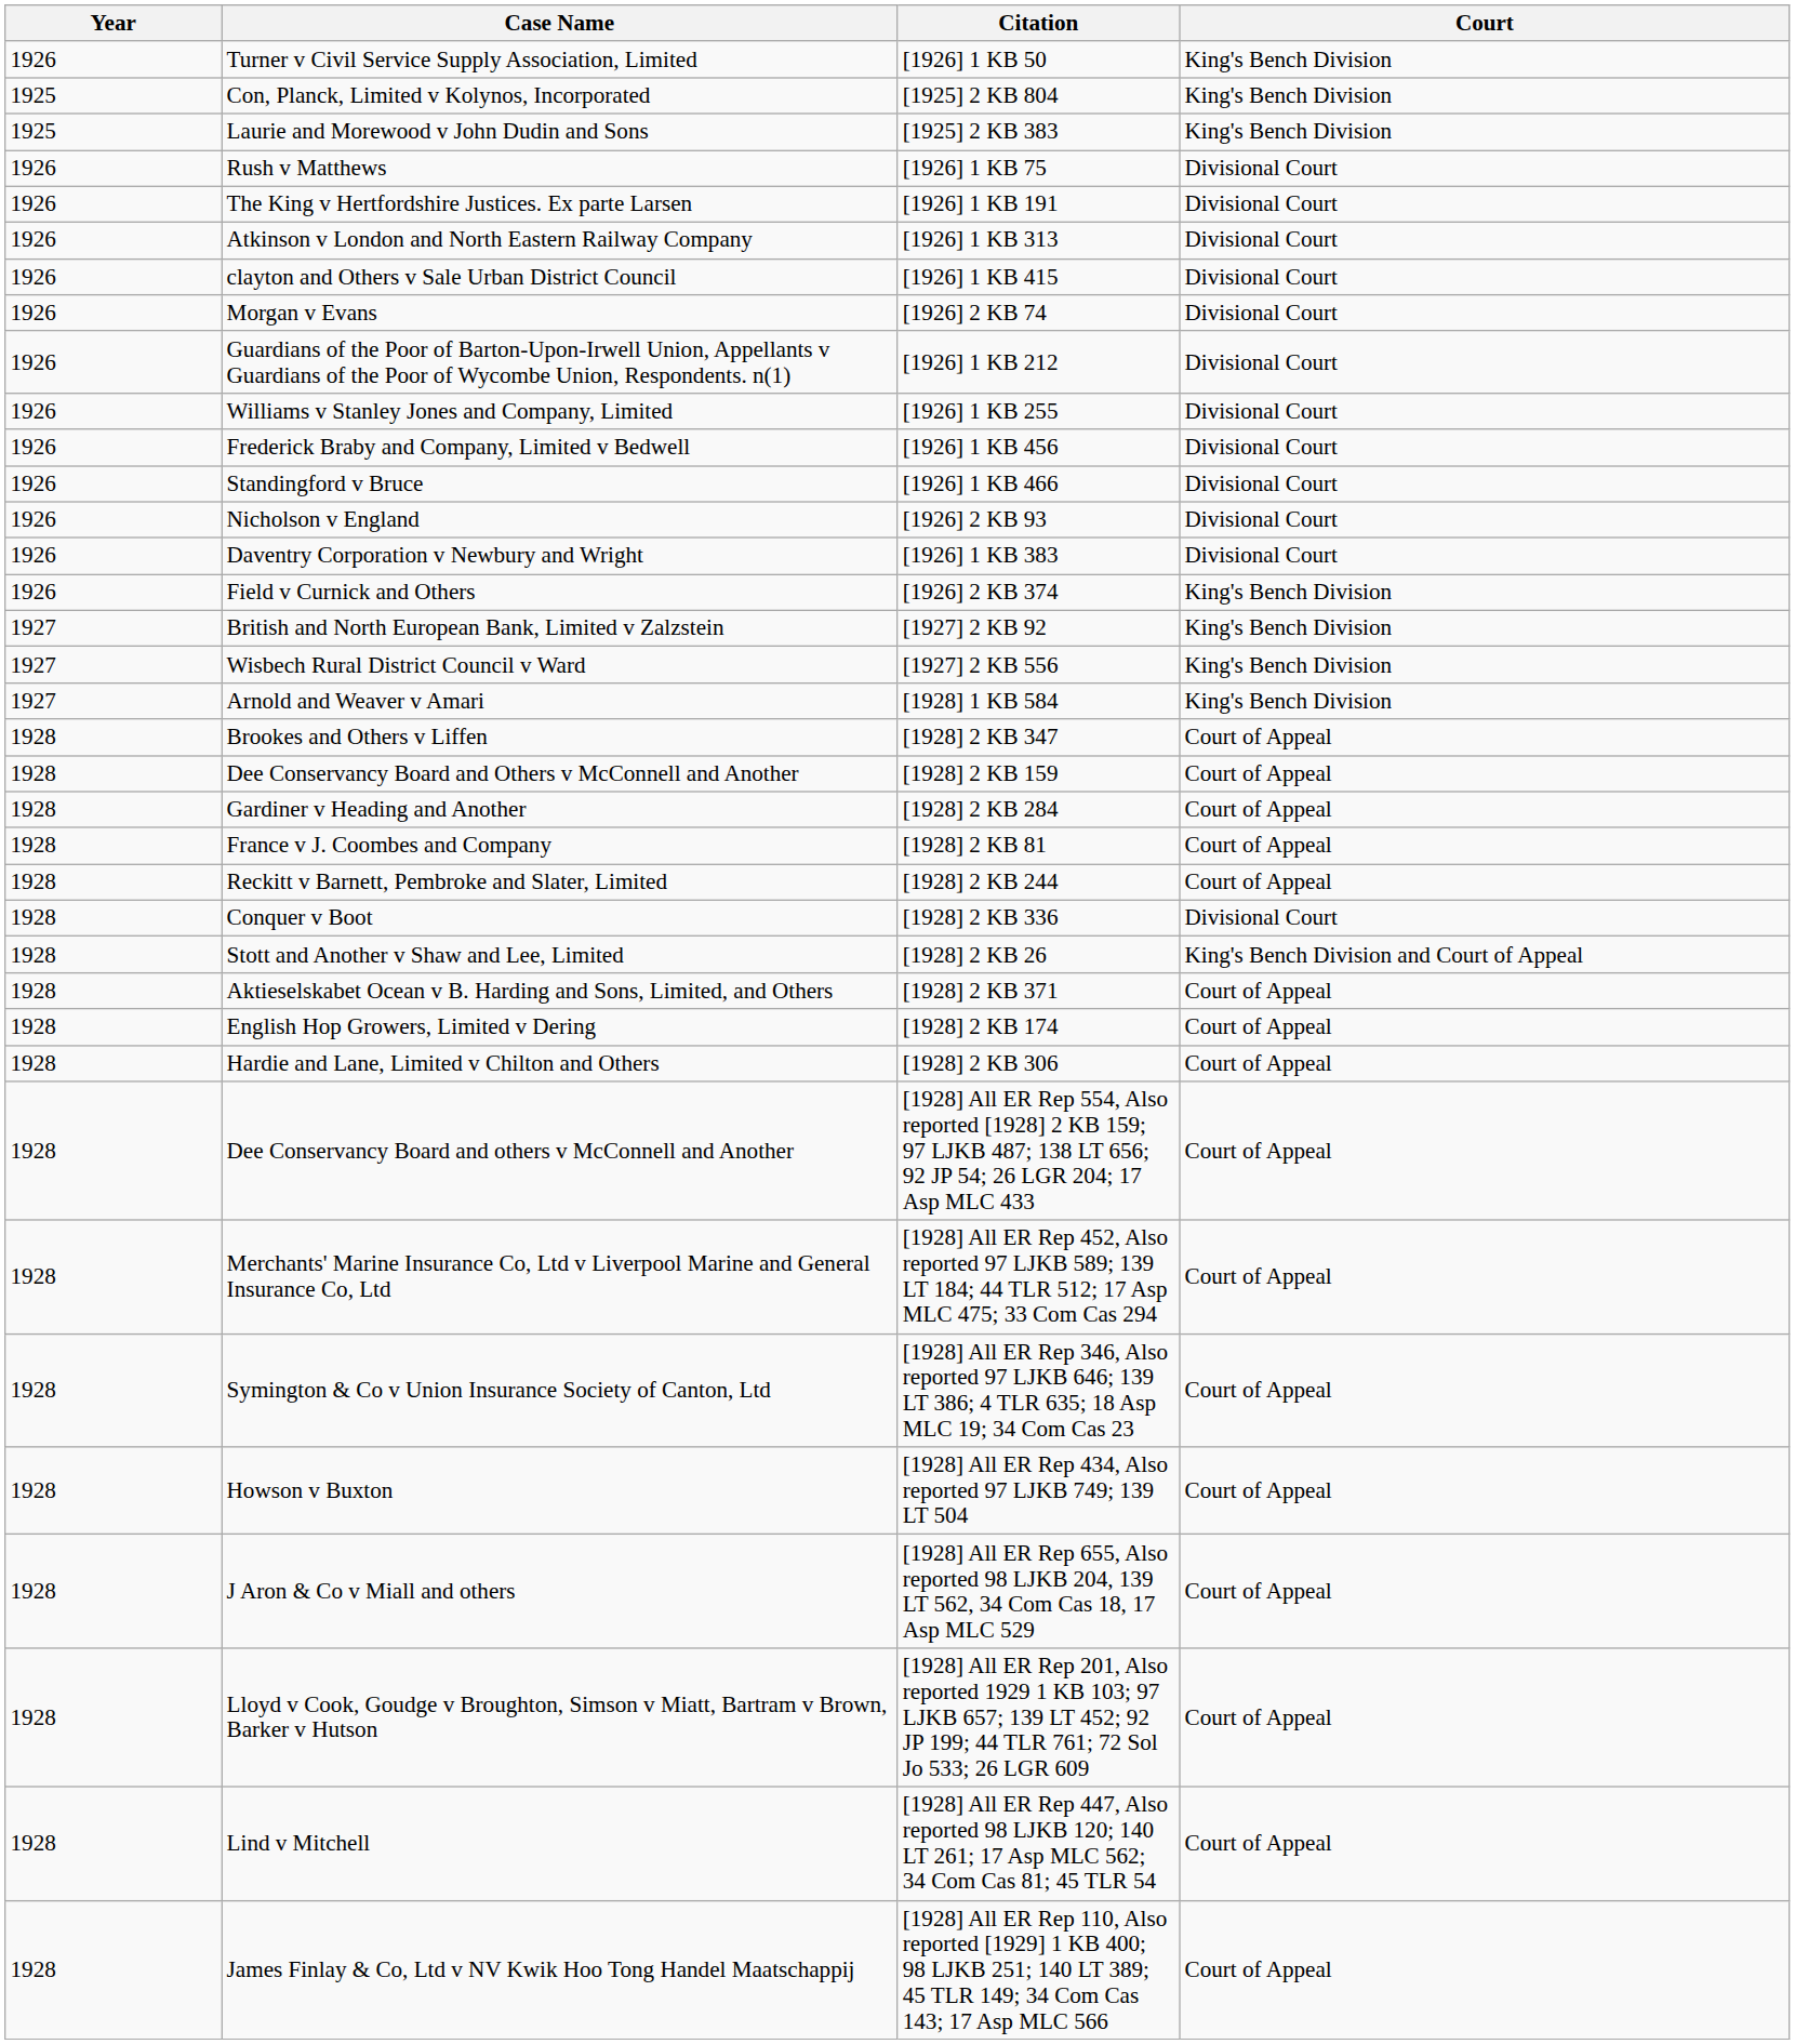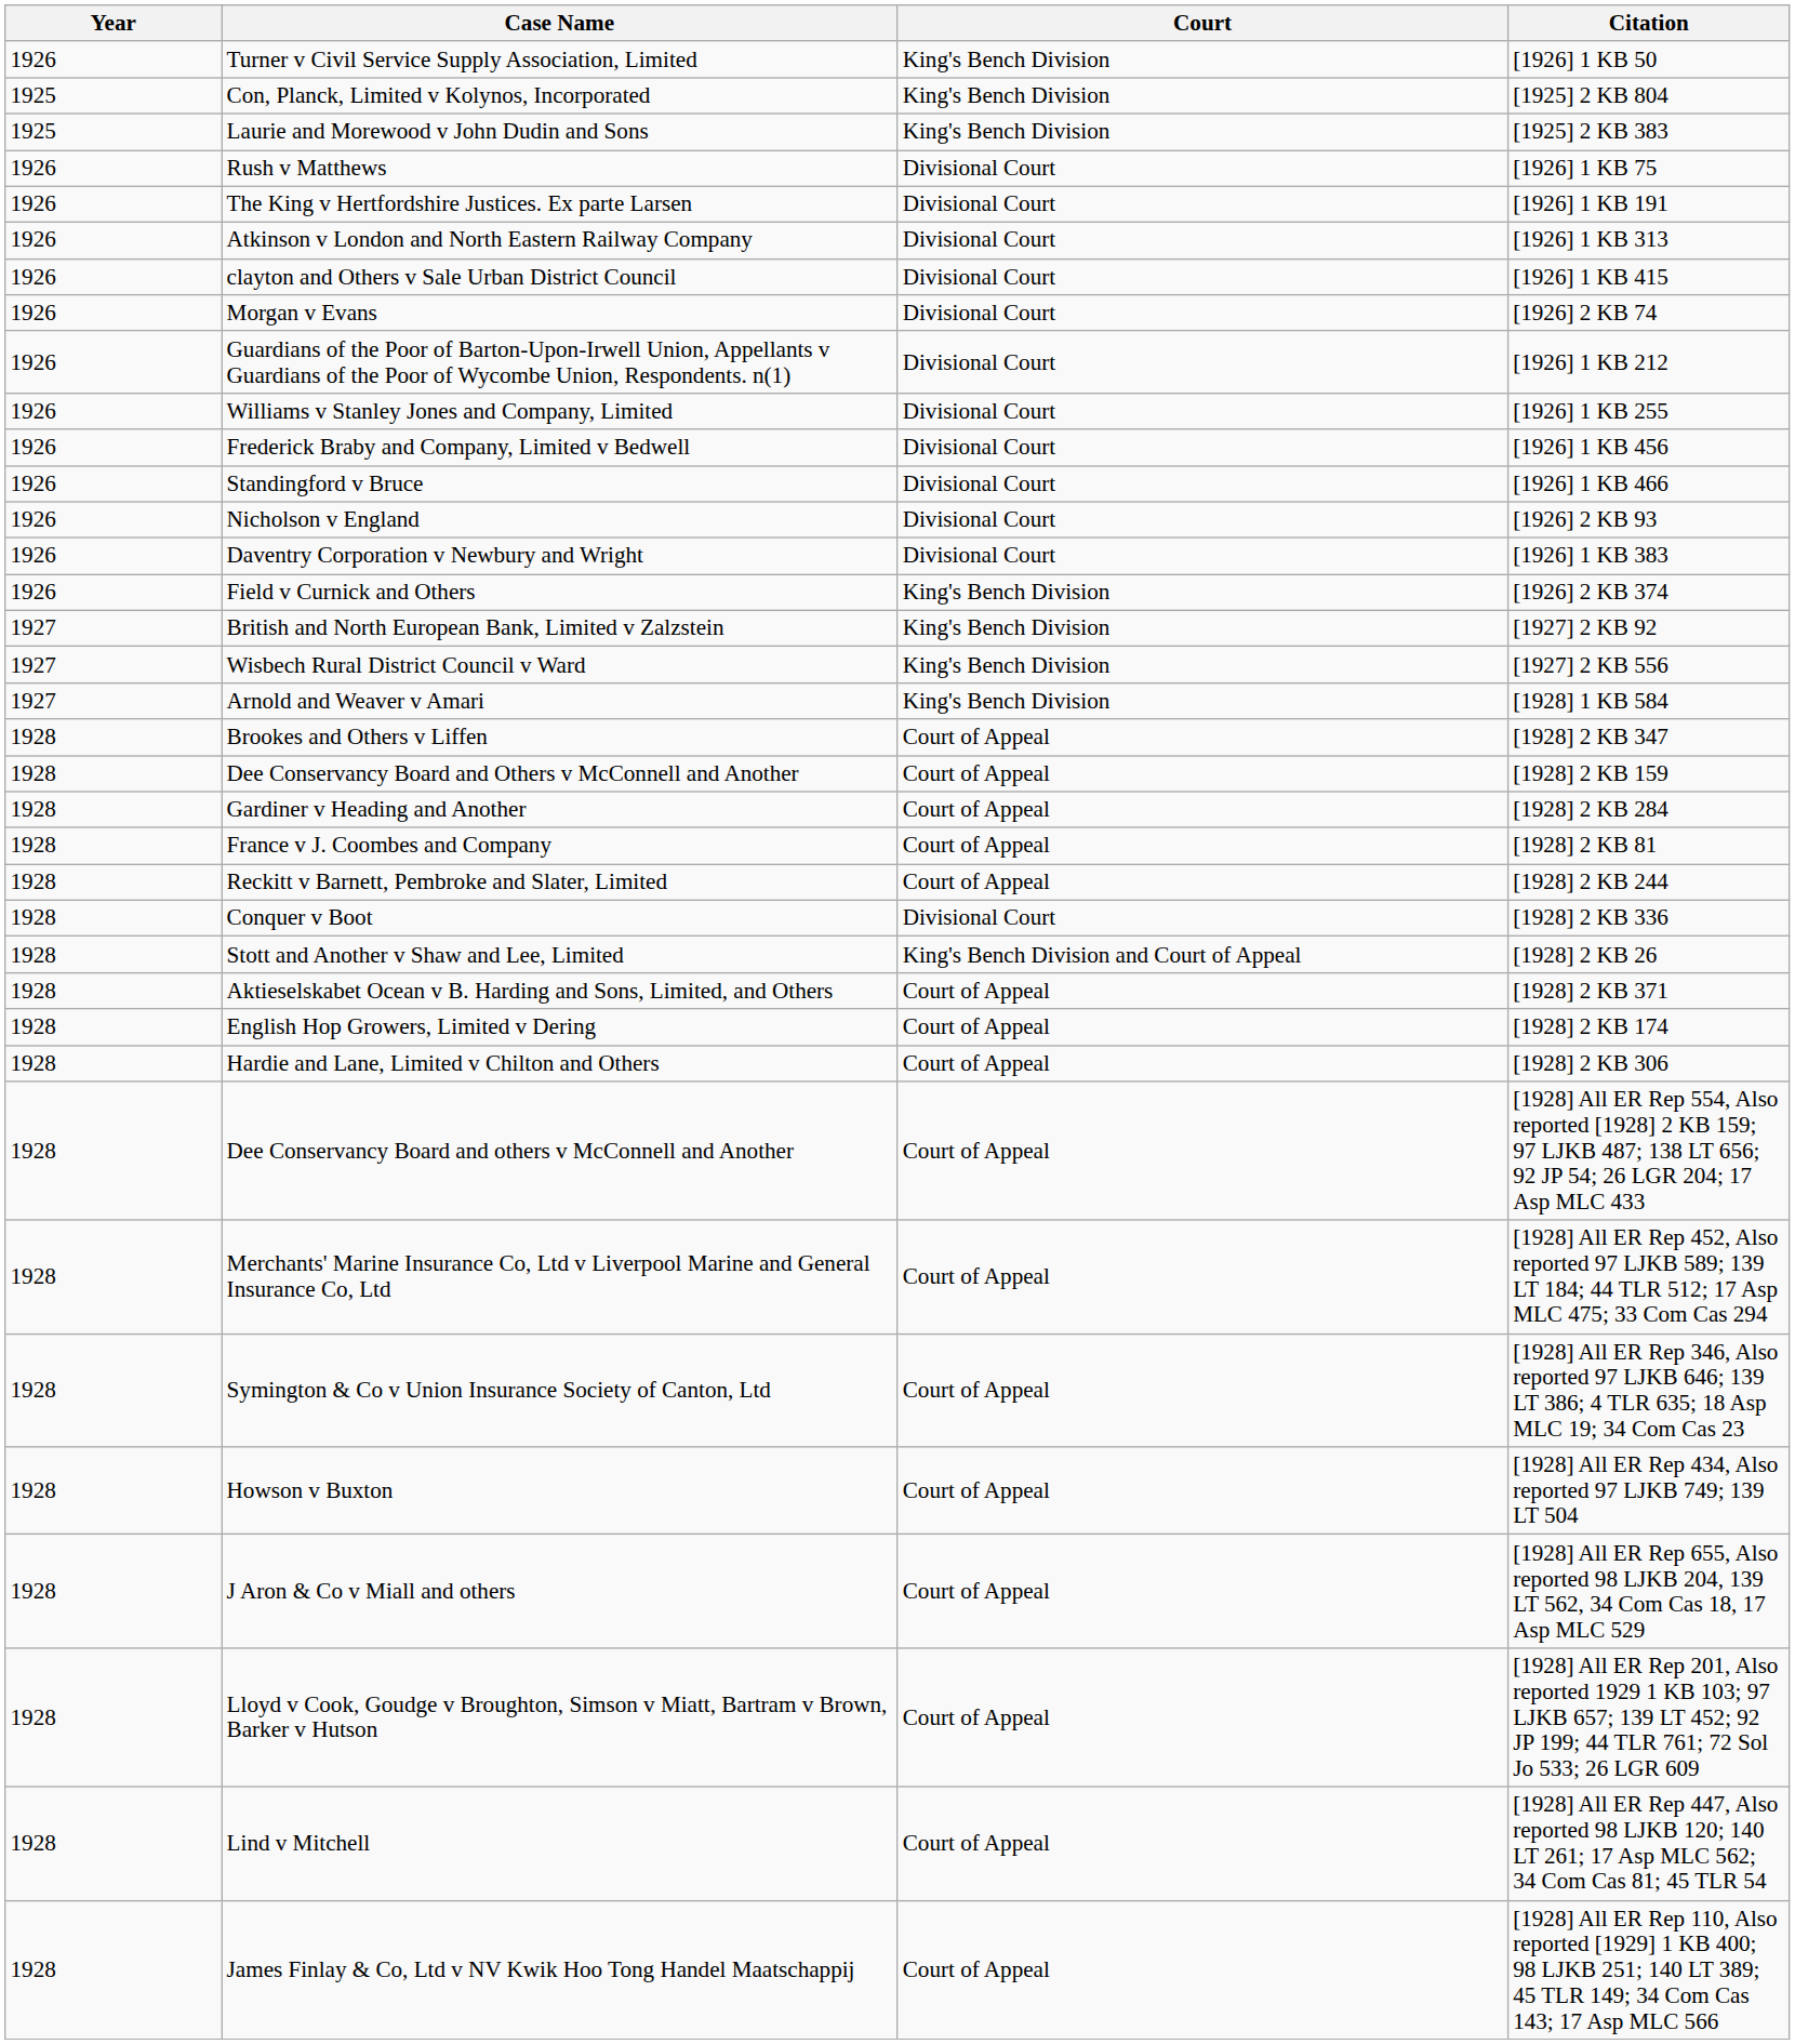columns swapped: Citation <-> Court
